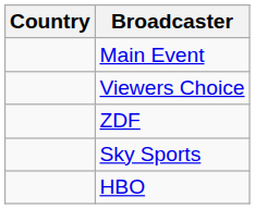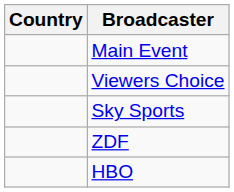rows swapped: ZDF <-> Sky Sports
